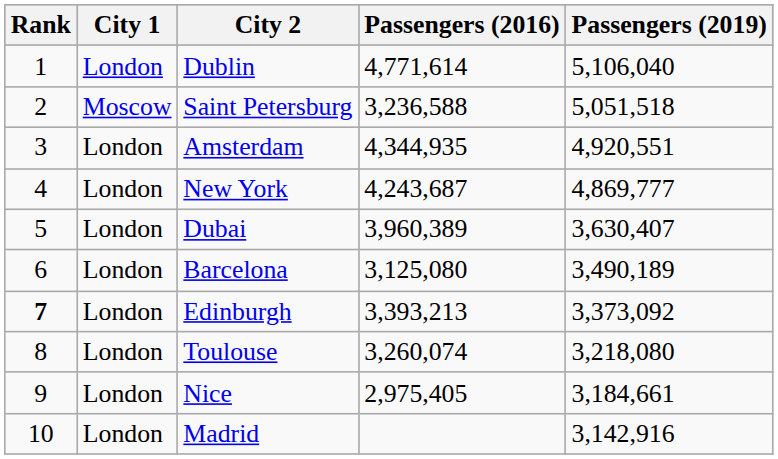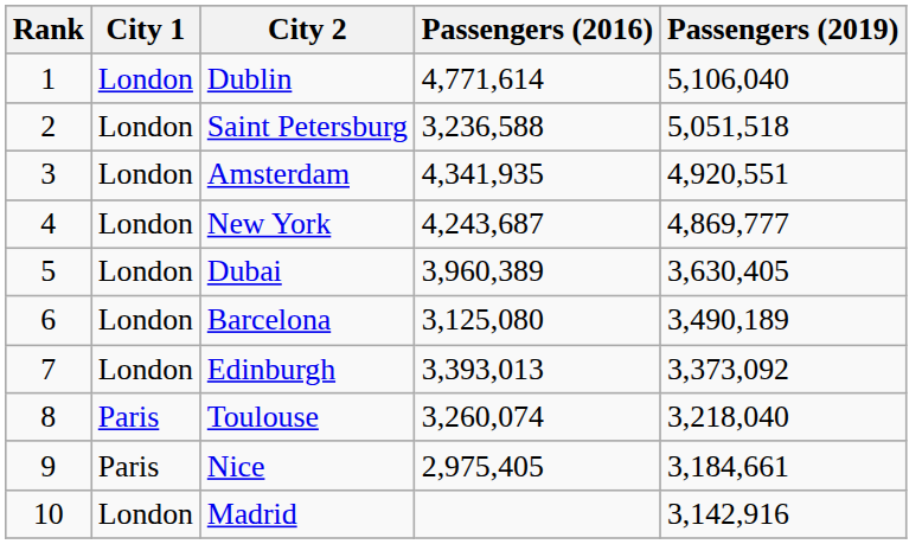Saint Petersburg | City 1: Moscow -> London
Amsterdam | Passengers (2016): 4,344,935 -> 4,341,935
Dubai | Passengers (2019): 3,630,407 -> 3,630,405
Edinburgh | Rank: bold -> normal
Edinburgh | Passengers (2016): 3,393,213 -> 3,393,013
Toulouse | City 1: London -> Paris
Toulouse | Passengers (2019): 3,218,080 -> 3,218,040
Nice | City 1: London -> Paris
